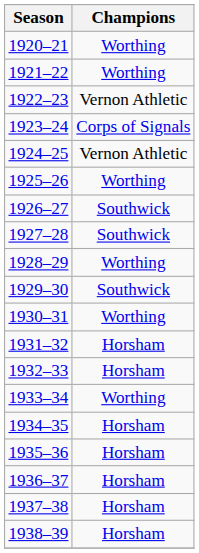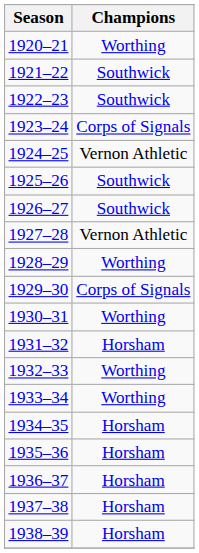1921–22 | Champions: Worthing -> Southwick
1922–23 | Champions: Vernon Athletic -> Southwick
1925–26 | Champions: Worthing -> Southwick
1927–28 | Champions: Southwick -> Vernon Athletic
1929–30 | Champions: Southwick -> Corps of Signals
1932–33 | Champions: Horsham -> Worthing
